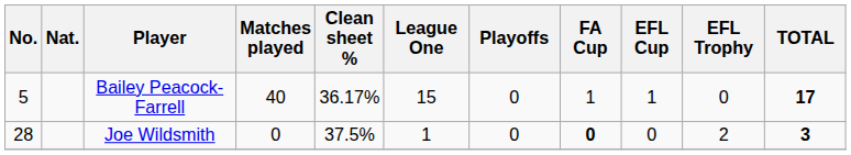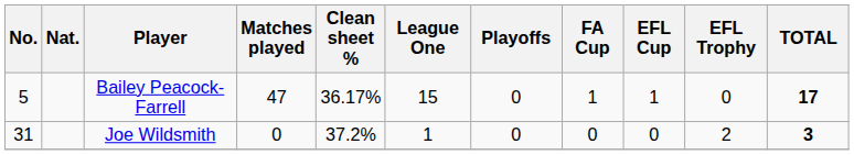Bailey Peacock-Farrell | Matches played: 40 -> 47
Joe Wildsmith | No.: 28 -> 31
Joe Wildsmith | Clean sheet %: 37.5% -> 37.2%
Joe Wildsmith | FA Cup: bold -> normal
